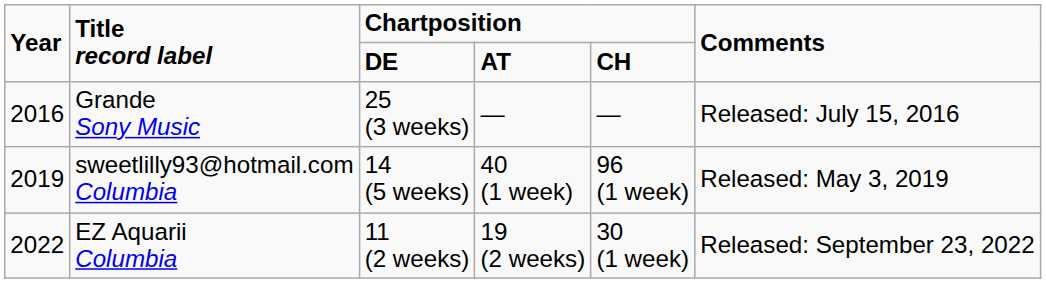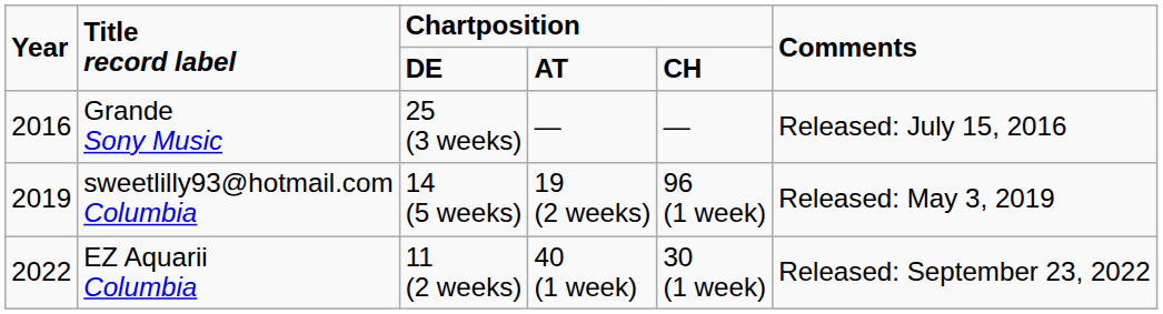sweetlilly93@hotmail.com Columbia | column 4: 40 (1 week) -> 19 (2 weeks)
EZ Aquarii Columbia | column 4: 19 (2 weeks) -> 40 (1 week)
